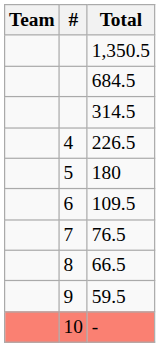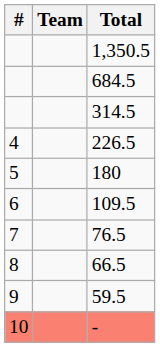columns swapped: # <-> Team
